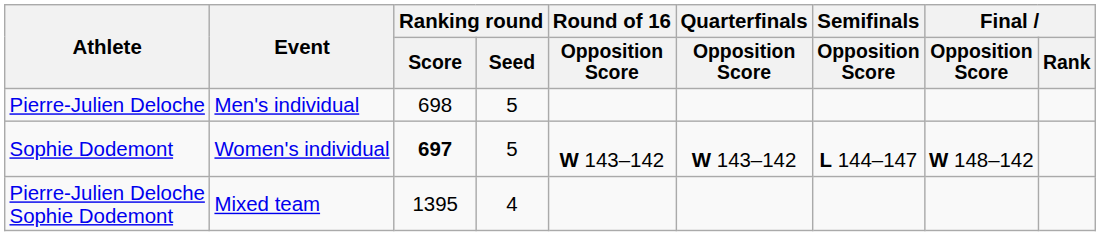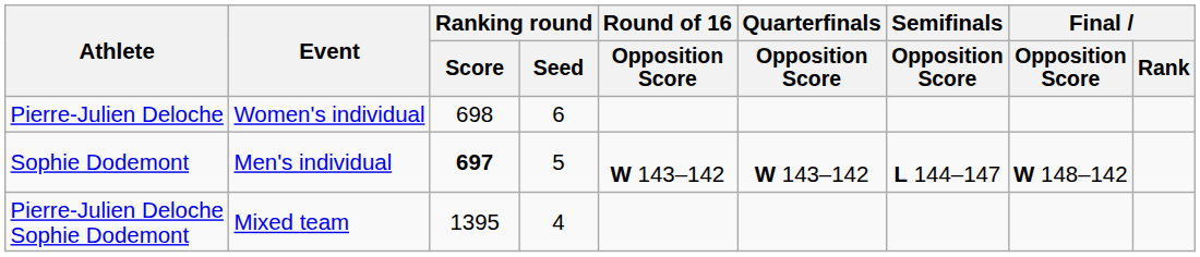Pierre-Julien Deloche | Event: Men's individual -> Women's individual
Pierre-Julien Deloche | Ranking round / Seed: 5 -> 6
Sophie Dodemont | Event: Women's individual -> Men's individual
